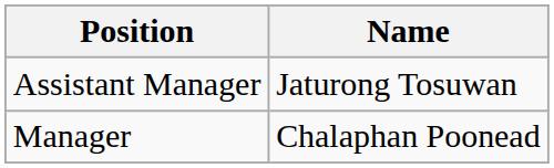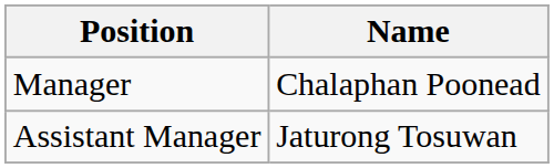rows swapped: Manager <-> Assistant Manager
